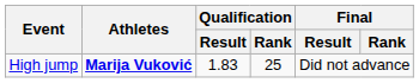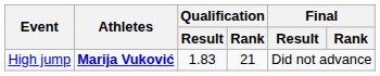High jump | Qualification / Rank: 25 -> 21
